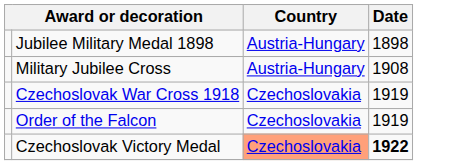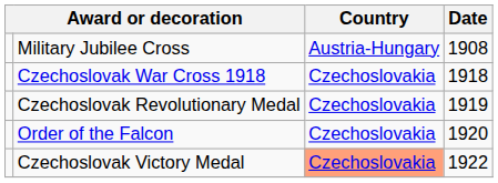- row: Jubilee Military Medal 1898 | Austria-Hungary | 1898
Czechoslovak War Cross 1918 | Date: 1919 -> 1918
+ row: Czechoslovak Revolutionary Medal | Czechoslovakia | 1919
Order of the Falcon | Date: 1919 -> 1920
Czechoslovak Victory Medal | Date: bold -> normal
